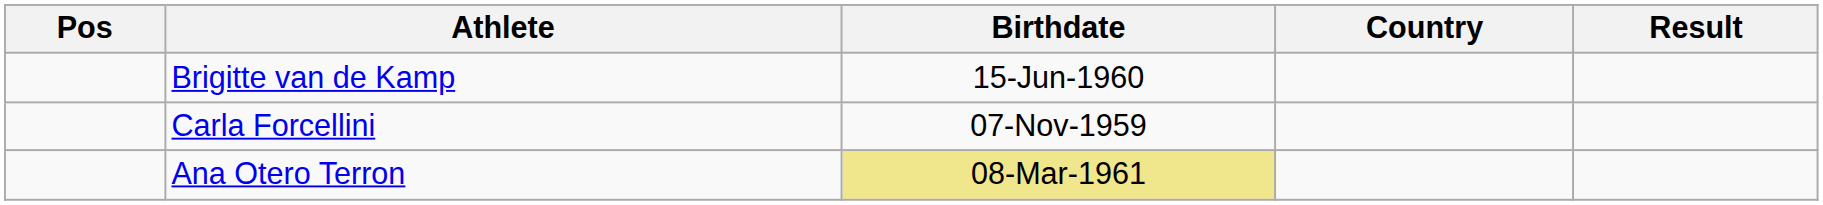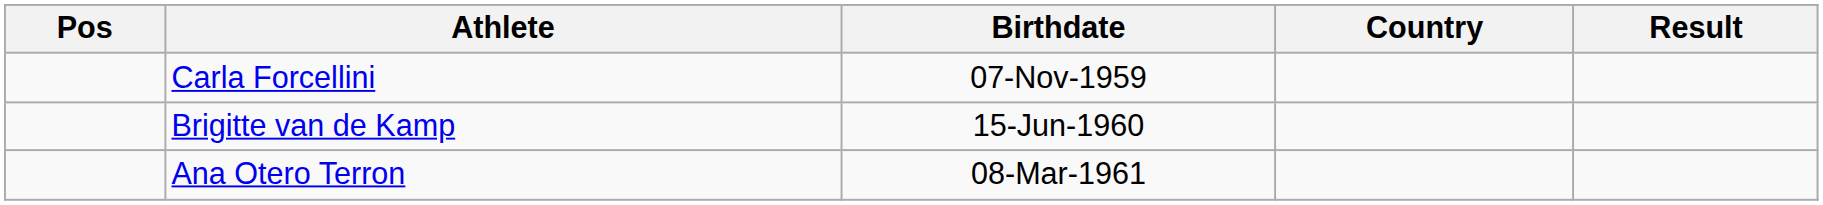rows swapped: Brigitte van de Kamp <-> Carla Forcellini
Ana Otero Terron | Birthdate: khaki background -> no background
